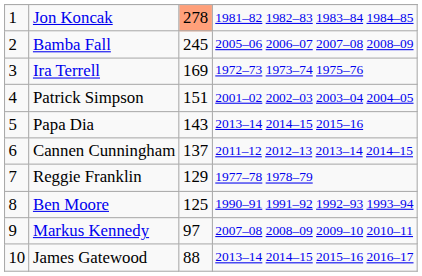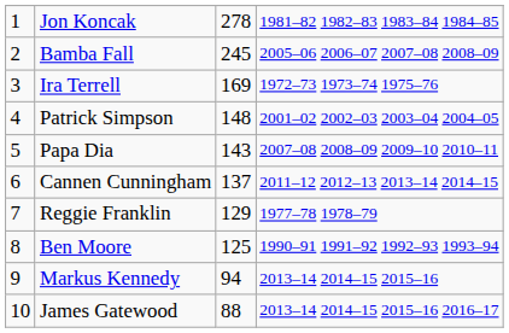Jon Koncak | column 3: lightsalmon background -> no background
Patrick Simpson | column 3: 151 -> 148
Papa Dia | column 4: 2013–14 2014–15 2015–16 -> 2007–08 2008–09 2009–10 2010–11
Markus Kennedy | column 3: 97 -> 94
Markus Kennedy | column 4: 2007–08 2008–09 2009–10 2010–11 -> 2013–14 2014–15 2015–16
